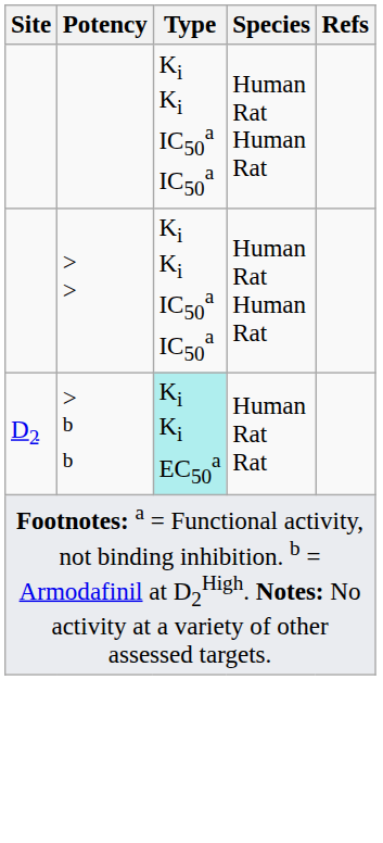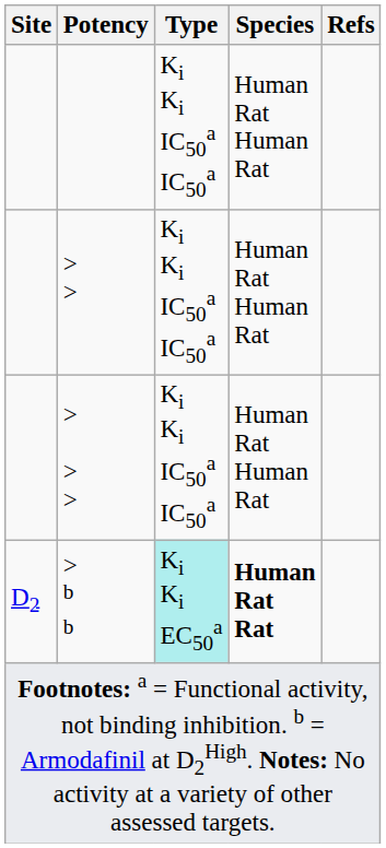+ row: > > > | Ki Ki IC50a IC50a | Human Rat Human Rat
> b b | Species: normal -> bold
